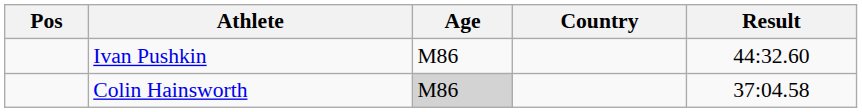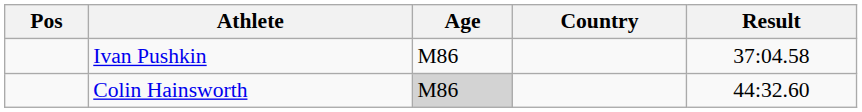Ivan Pushkin | Result: 44:32.60 -> 37:04.58
Colin Hainsworth | Result: 37:04.58 -> 44:32.60
